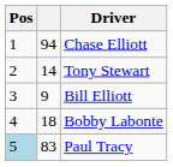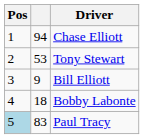Tony Stewart | column 2: 14 -> 53
